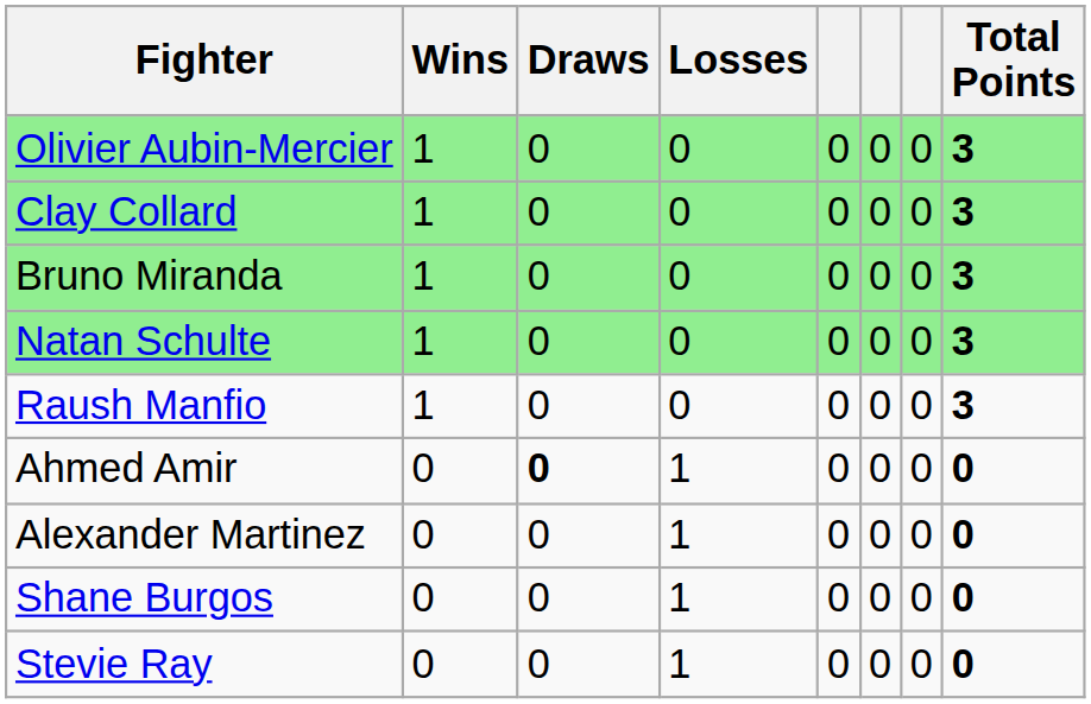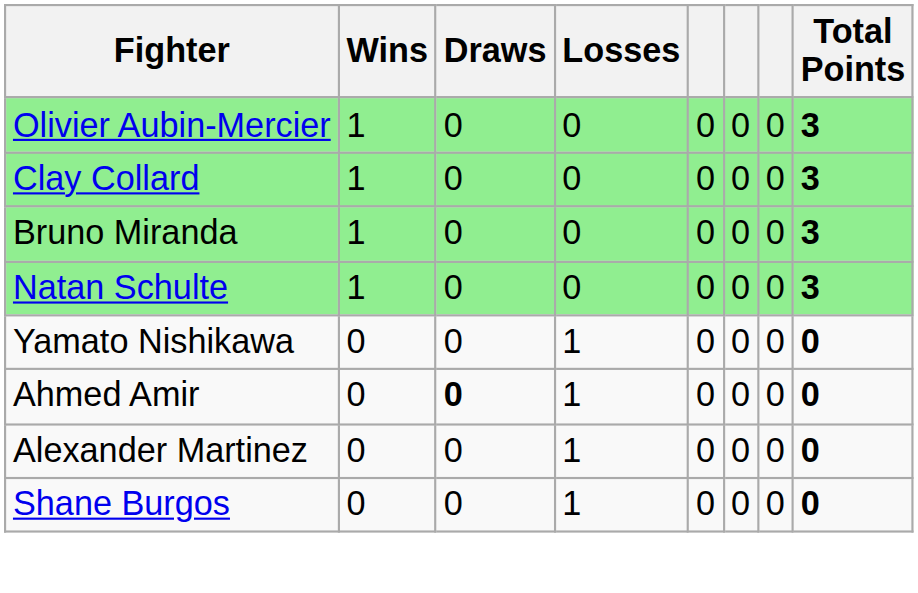- row: Raush Manfio | 1 | 0 | 0 | 0 | 0 | 0 | 3
+ row: Yamato Nishikawa | 0 | 0 | 1 | 0 | 0 | 0 | 0
- row: Stevie Ray | 0 | 0 | 1 | 0 | 0 | 0 | 0
